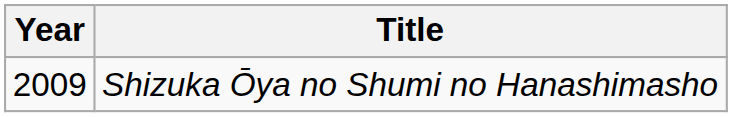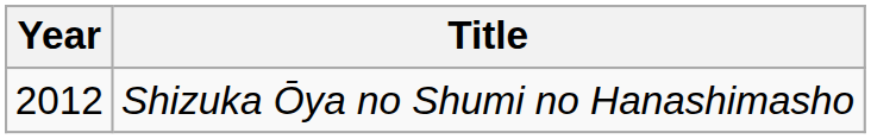Shizuka Ōya no Shumi no Hanashimasho | Year: 2009 -> 2012
